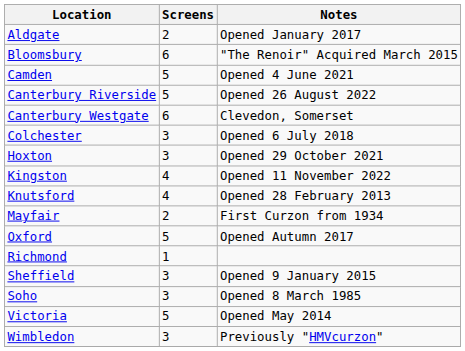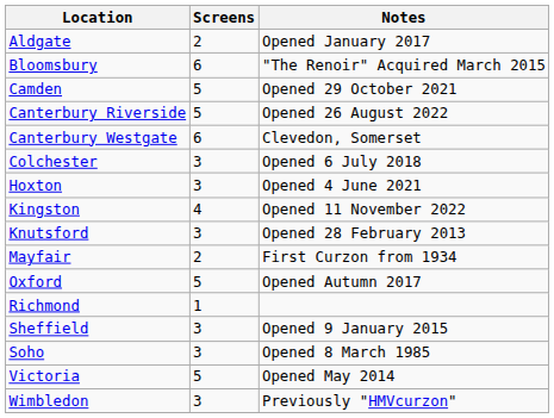Camden | Notes: Opened 4 June 2021 -> Opened 29 October 2021
Hoxton | Notes: Opened 29 October 2021 -> Opened 4 June 2021
Knutsford | Screens: 4 -> 3
